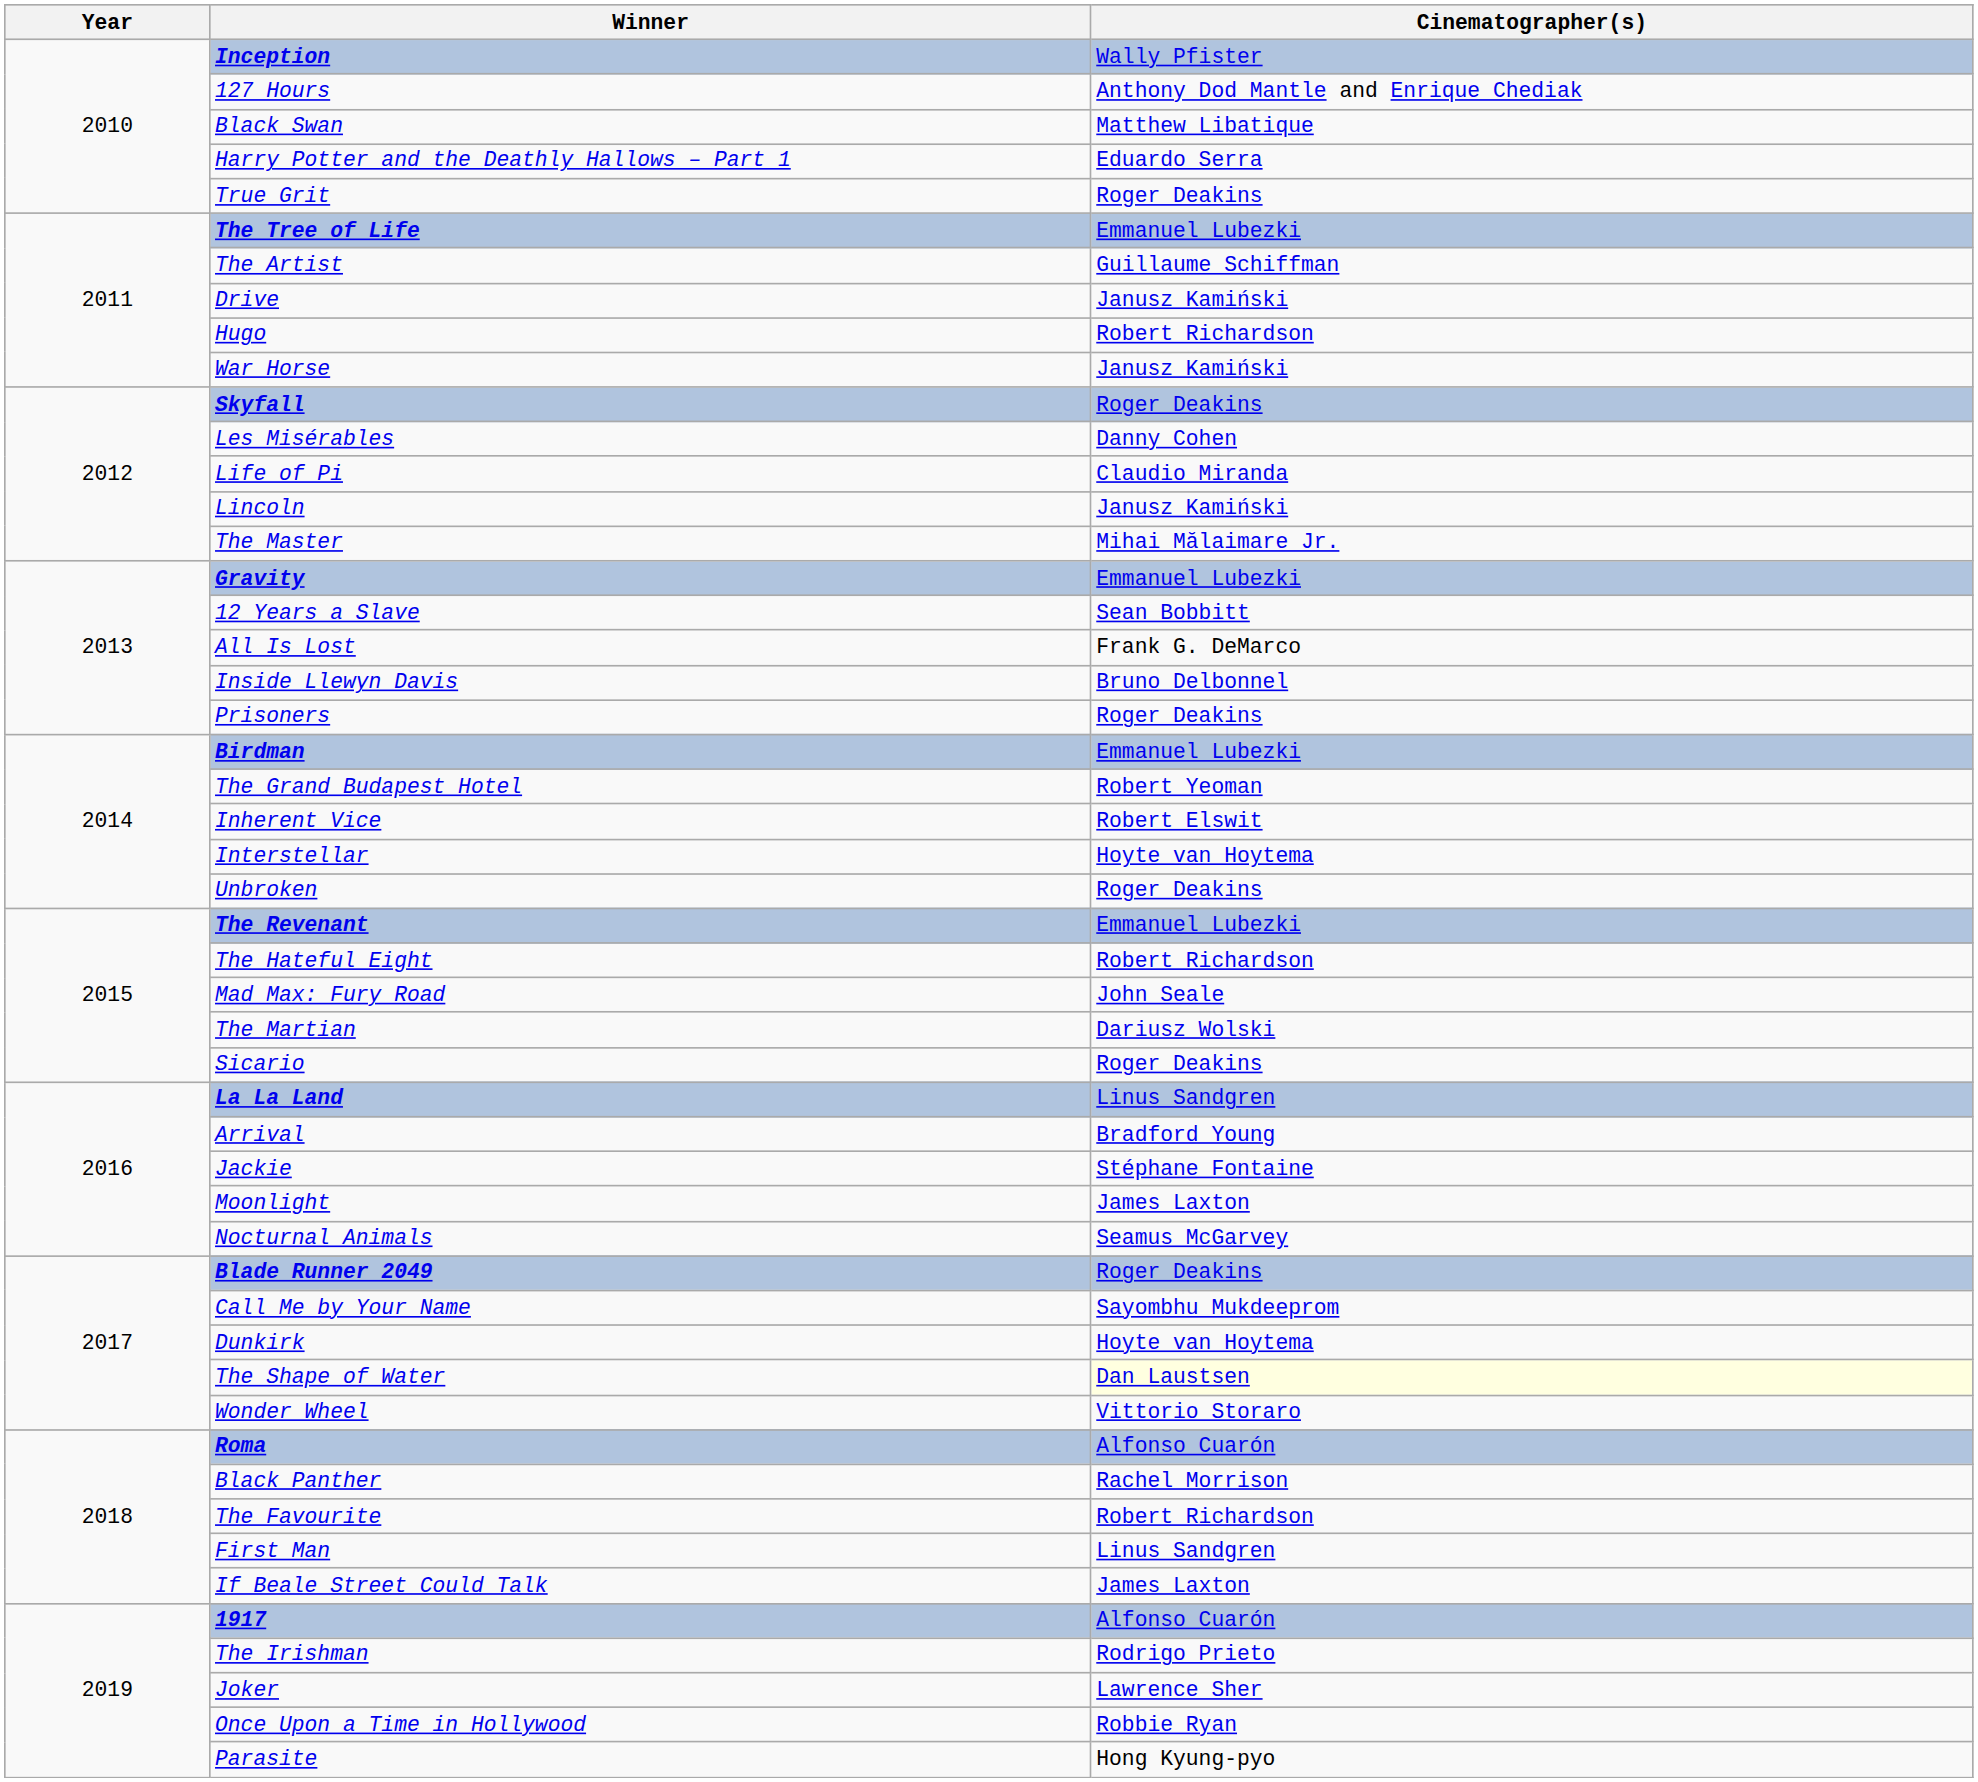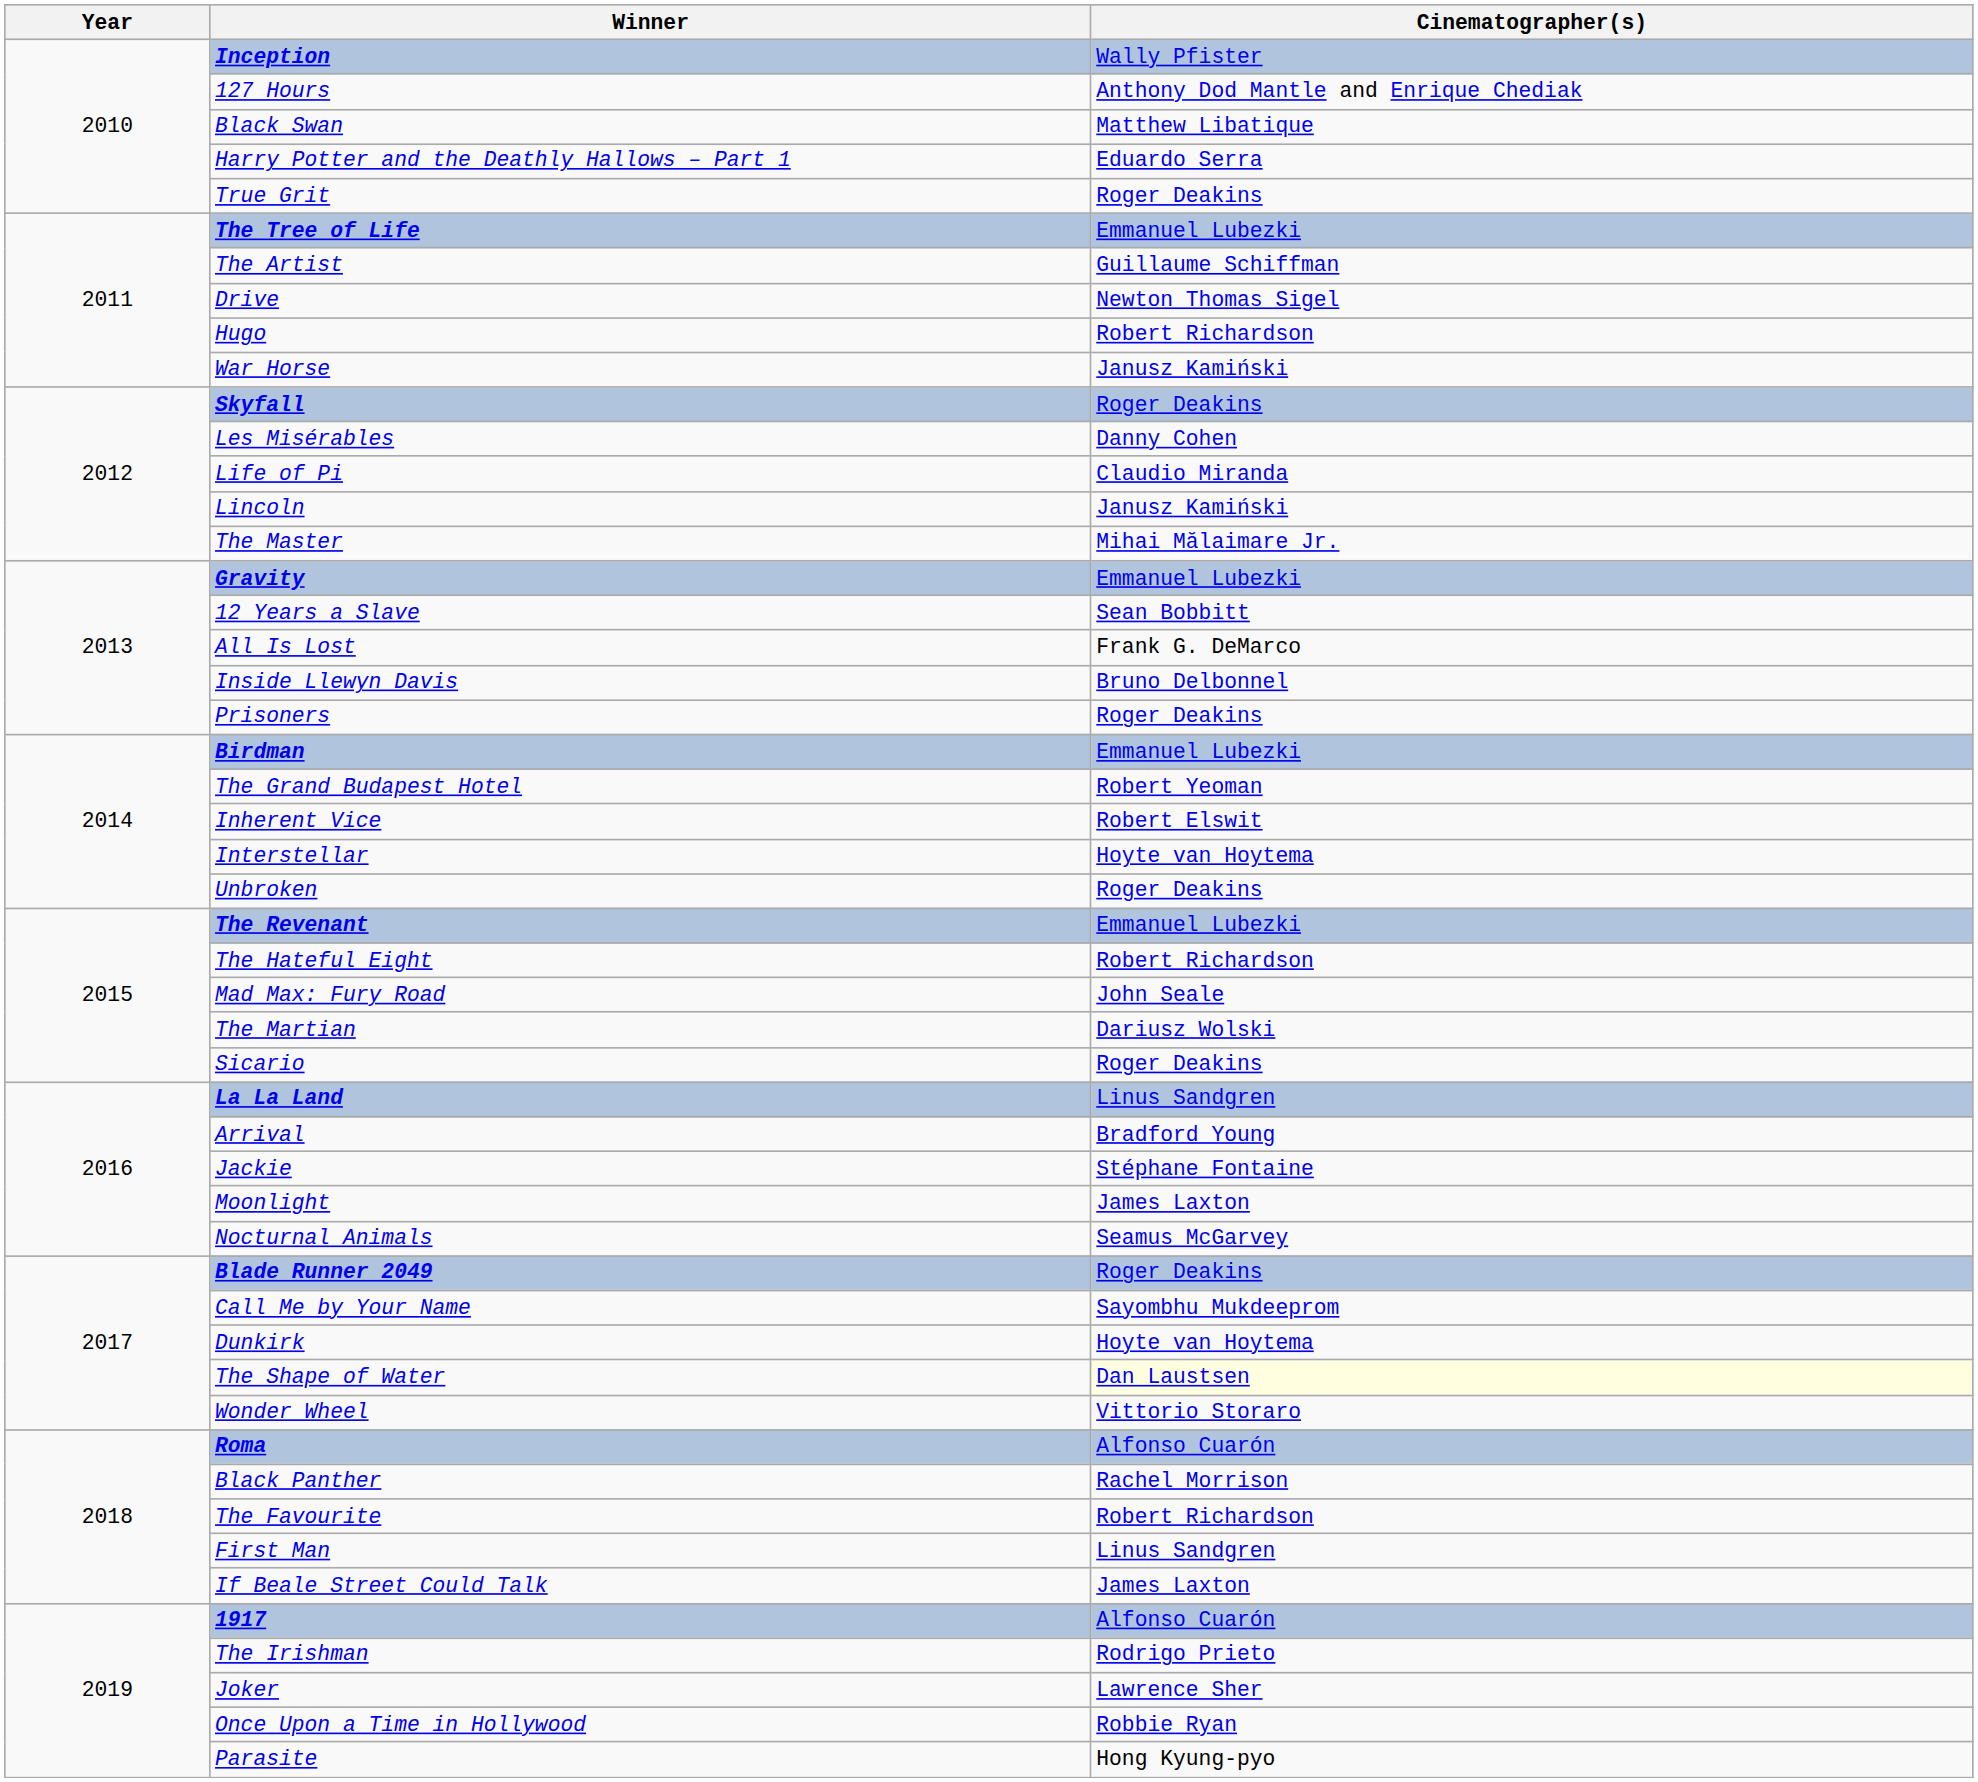Drive | Cinematographer(s): Janusz Kamiński -> Newton Thomas Sigel
